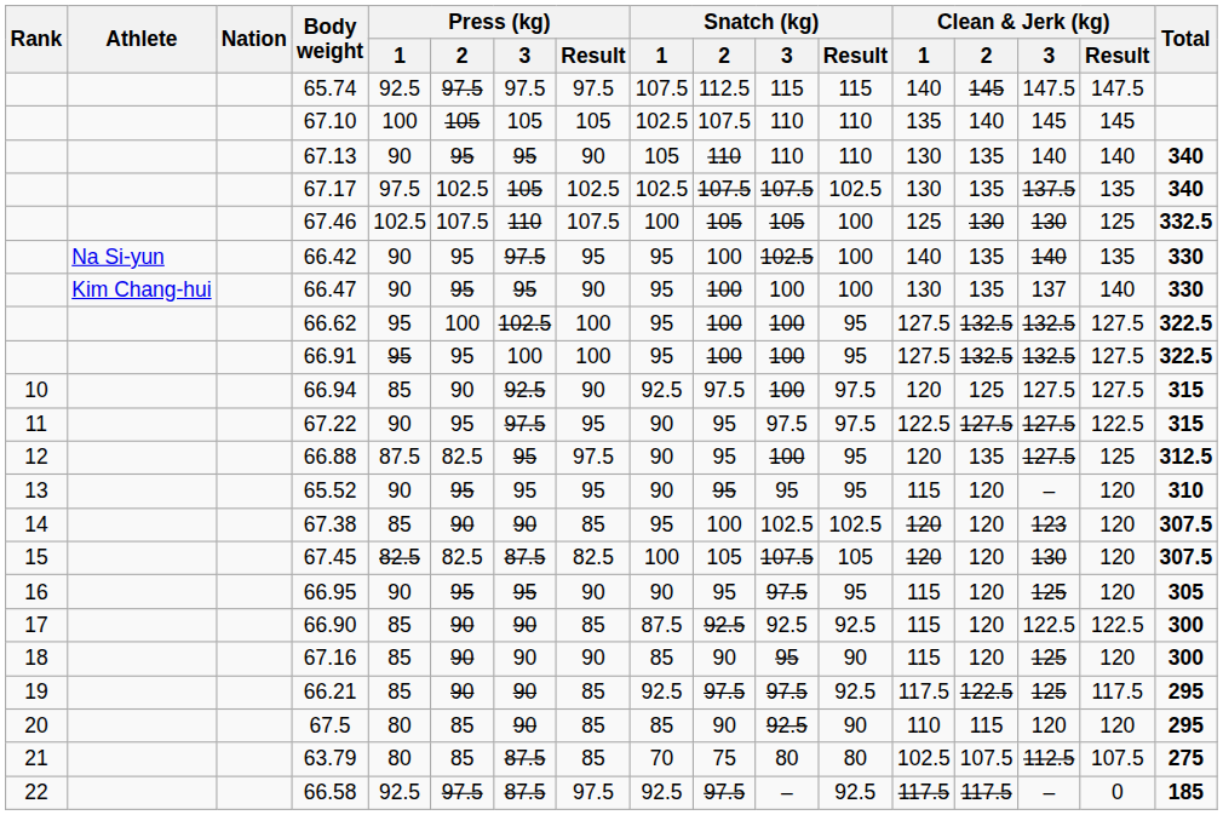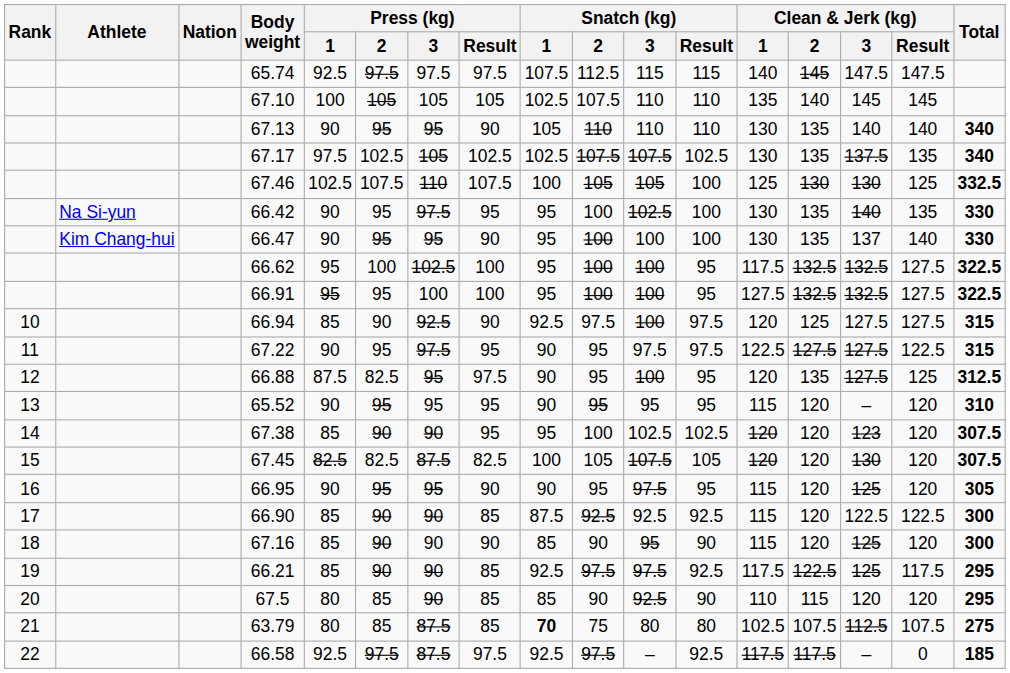66.42 | Clean & Jerk (kg) / 1: 140 -> 130
66.62 | Clean & Jerk (kg) / 1: 127.5 -> 117.5
67.38 | Press (kg) / Result: 85 -> 95
63.79 | Snatch (kg) / 1: normal -> bold
